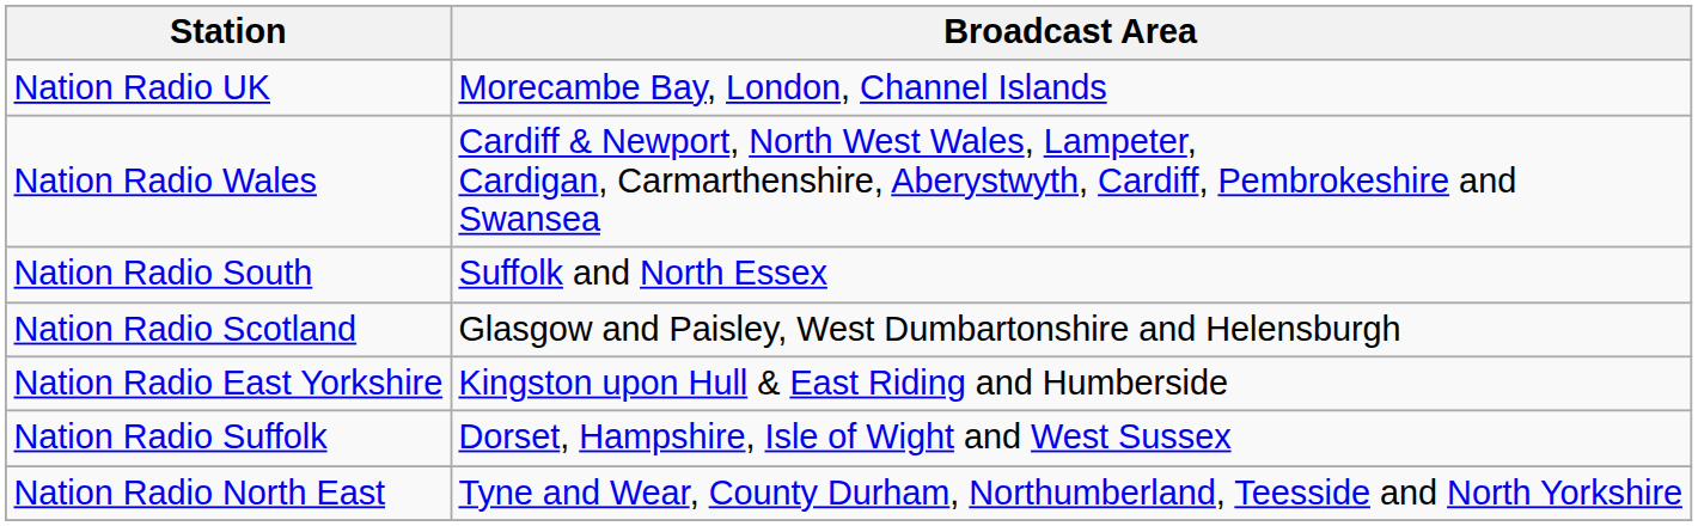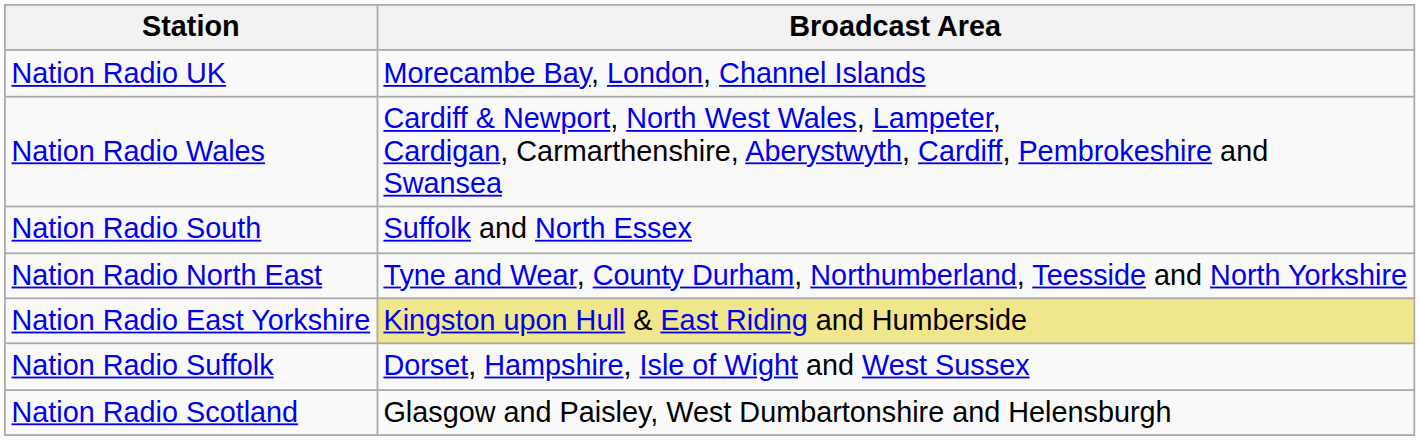rows swapped: Nation Radio Scotland <-> Nation Radio North East
Nation Radio East Yorkshire | Broadcast Area: no background -> khaki background
